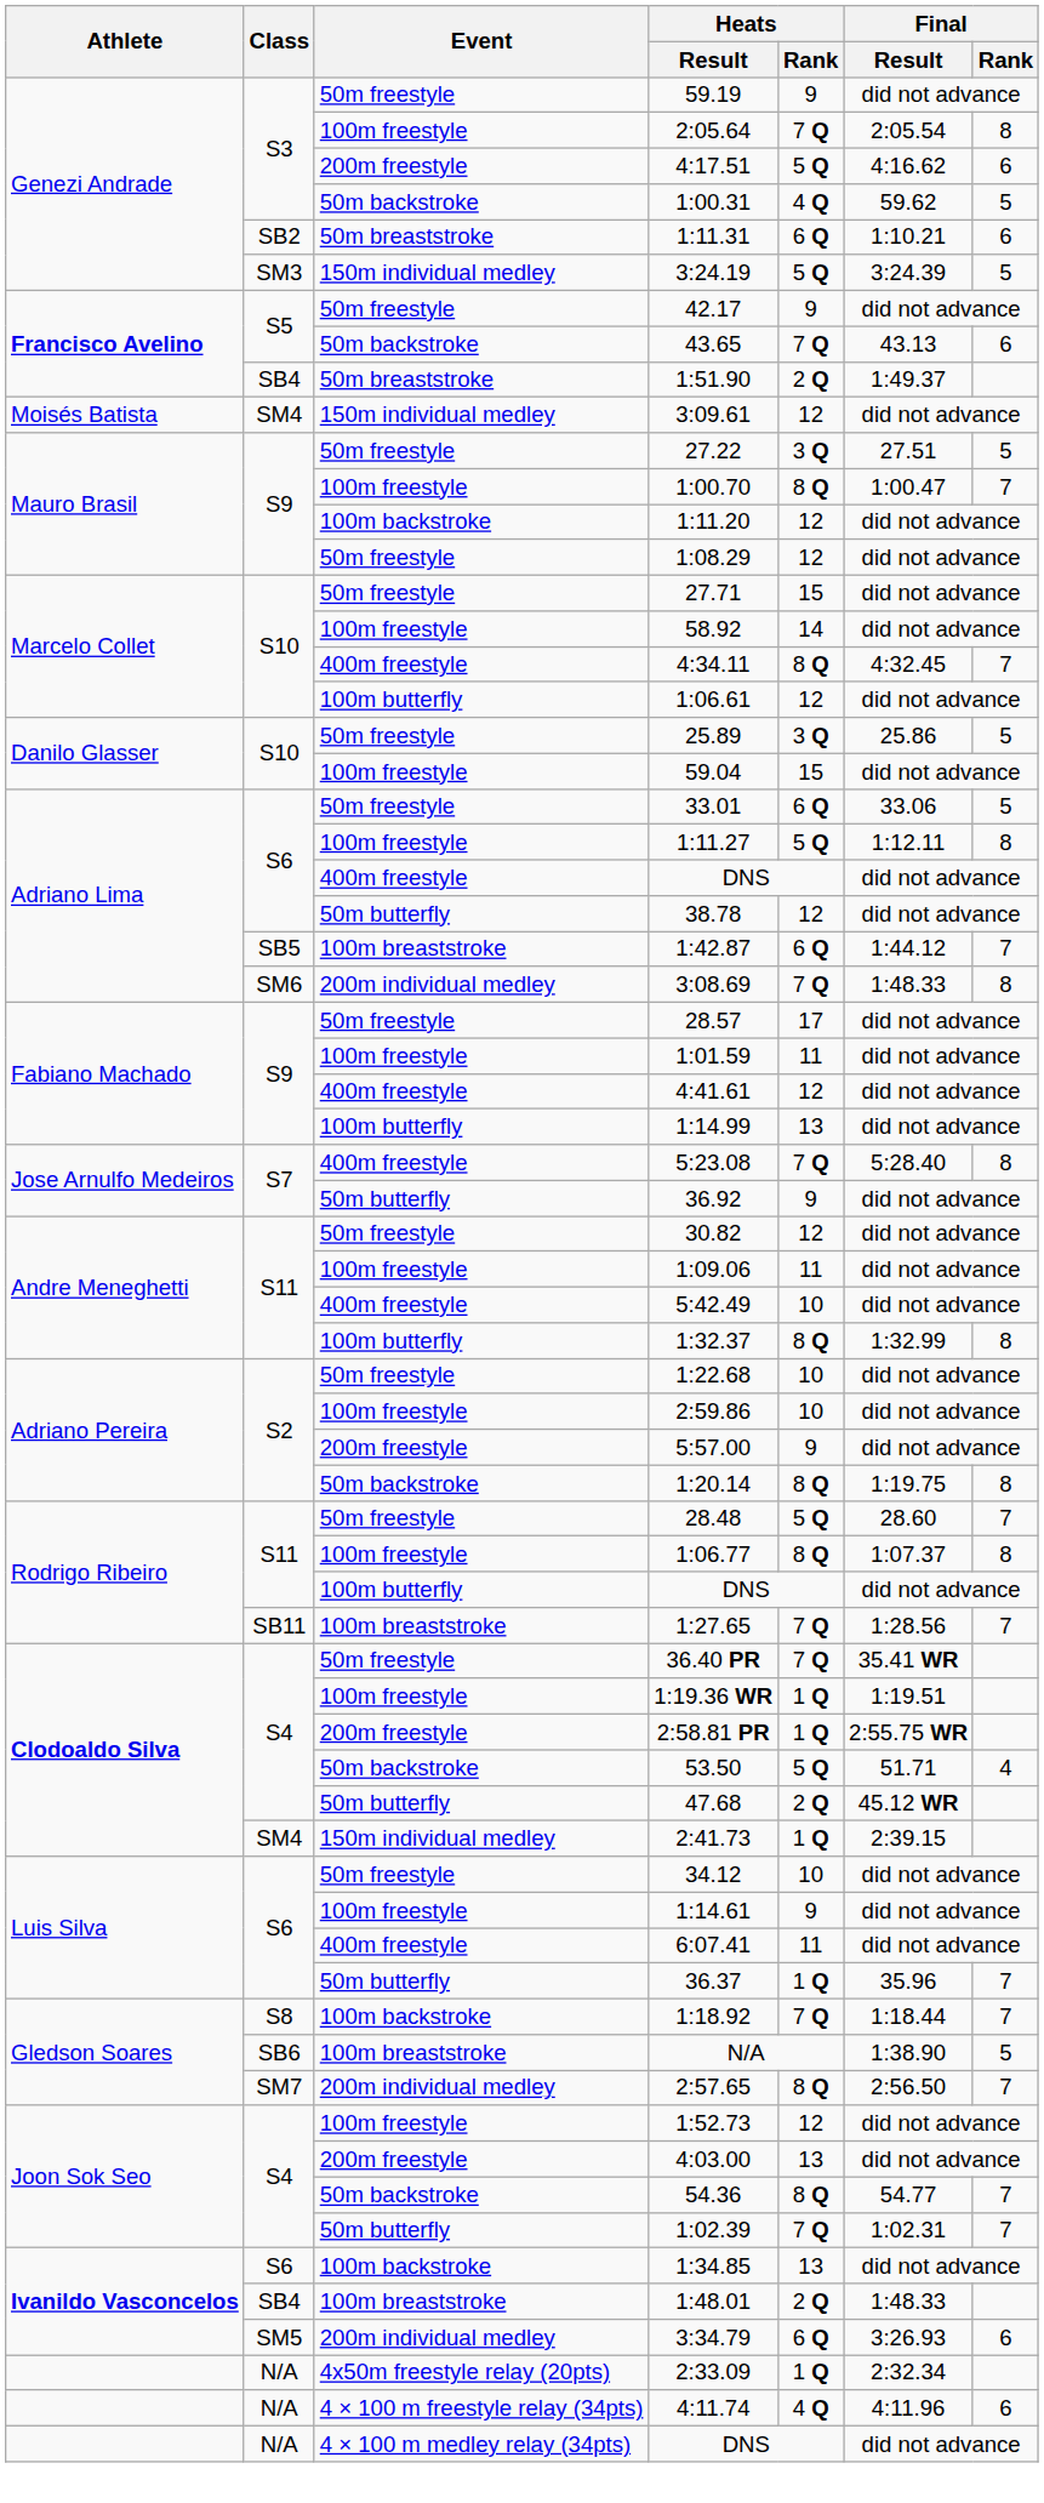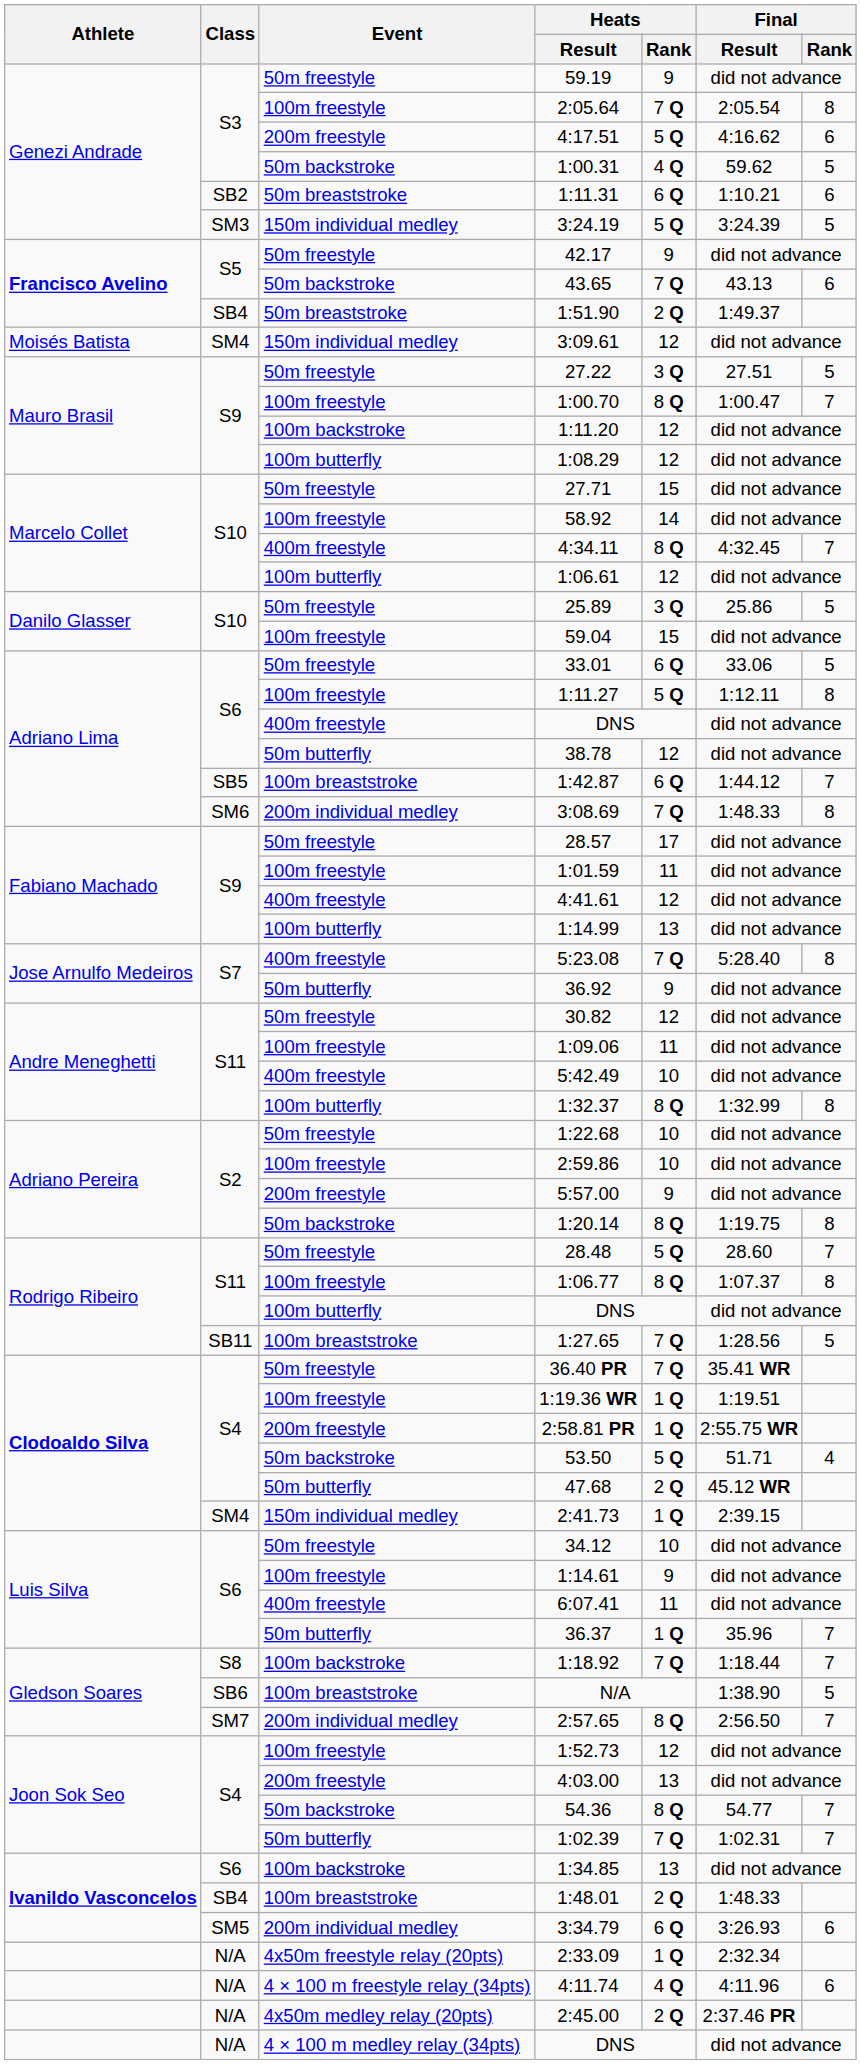1:08.29 | Event: 50m freestyle -> 100m butterfly
1:27.65 | Final / Rank: 7 -> 5
+ row: N/A | 4x50m medley relay (20pts) | 2:45.00 | 2 Q | 2:37.46 PR
